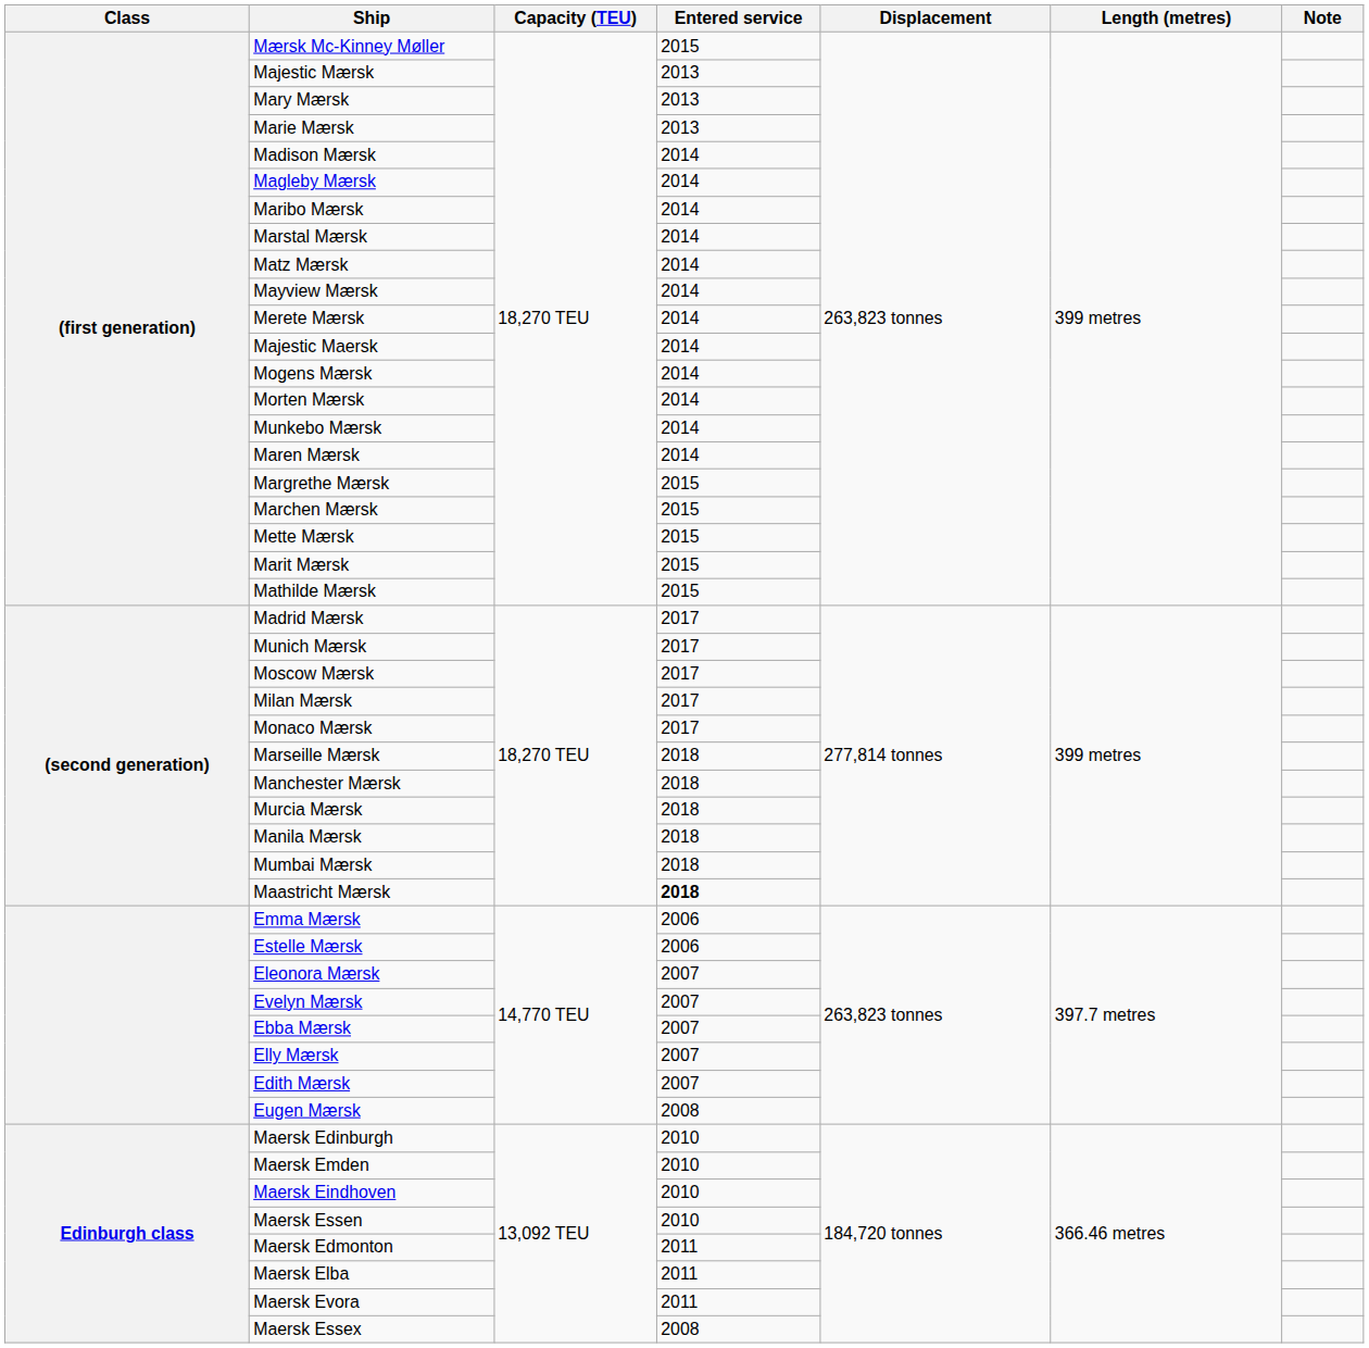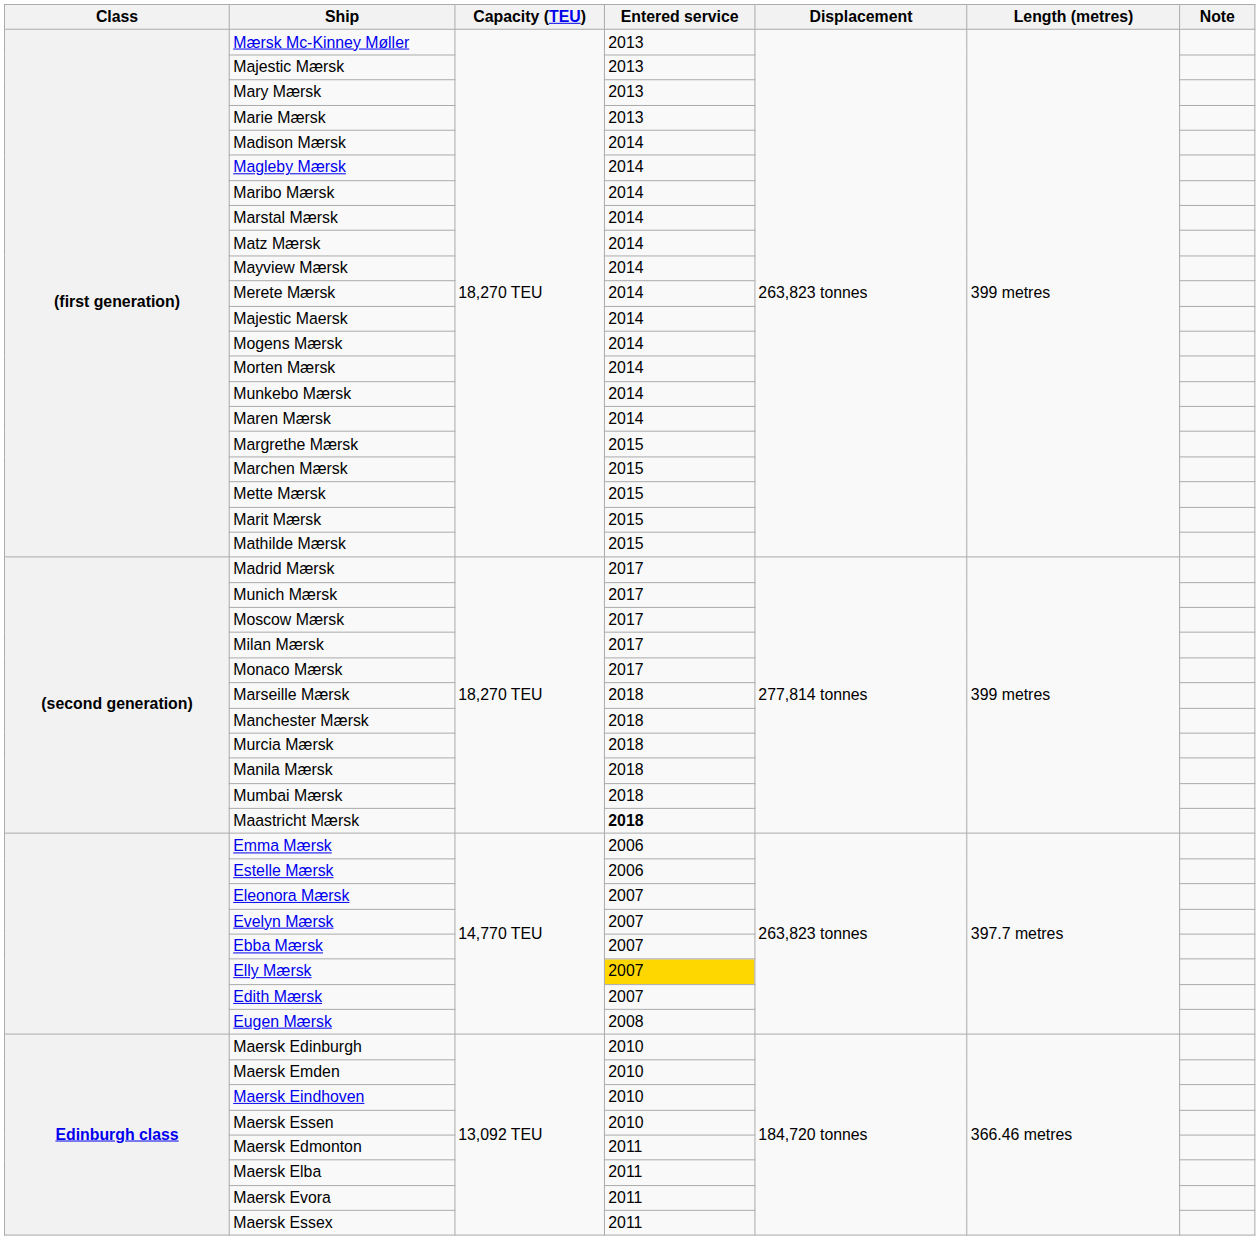Mærsk Mc-Kinney Møller | Entered service: 2015 -> 2013
Elly Mærsk | Entered service: no background -> gold background
Maersk Essex | Entered service: 2008 -> 2011
